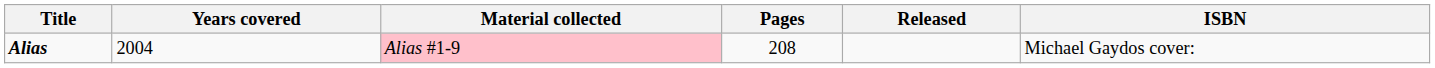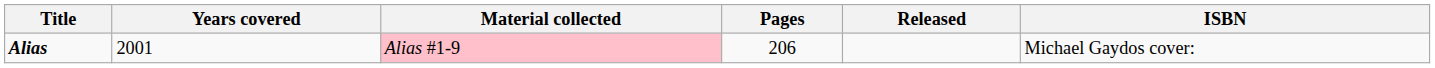Alias | Years covered: 2004 -> 2001
Alias | Pages: 208 -> 206
